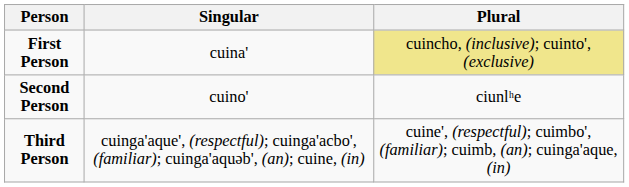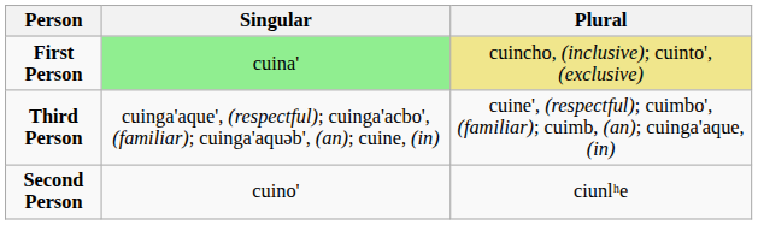First Person | Singular: no background -> lightgreen background
rows swapped: Second Person <-> Third Person
